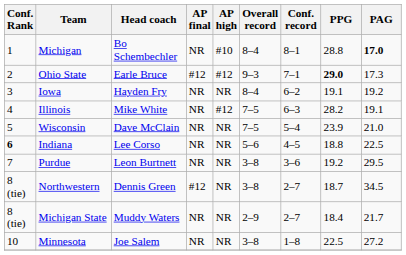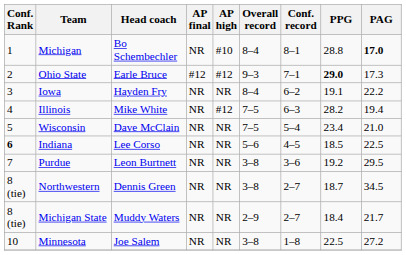Iowa | PAG: 19.2 -> 22.2
Illinois | PAG: 19.1 -> 19.4
Wisconsin | PPG: 23.9 -> 23.4
Indiana | PPG: 18.8 -> 18.5
Northwestern | AP final: #12 -> NR
